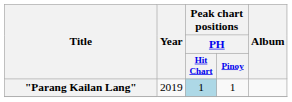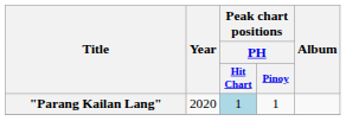"Parang Kailan Lang" | Year: 2019 -> 2020
